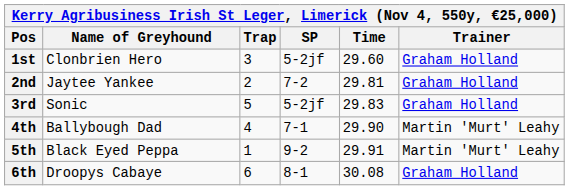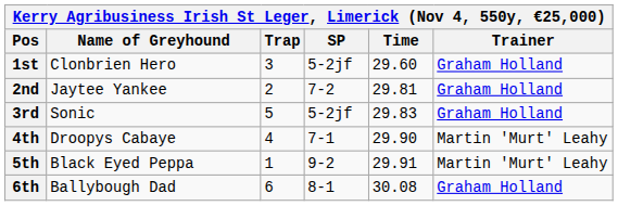4th | Name of Greyhound: Ballybough Dad -> Droopys Cabaye
6th | Name of Greyhound: Droopys Cabaye -> Ballybough Dad
